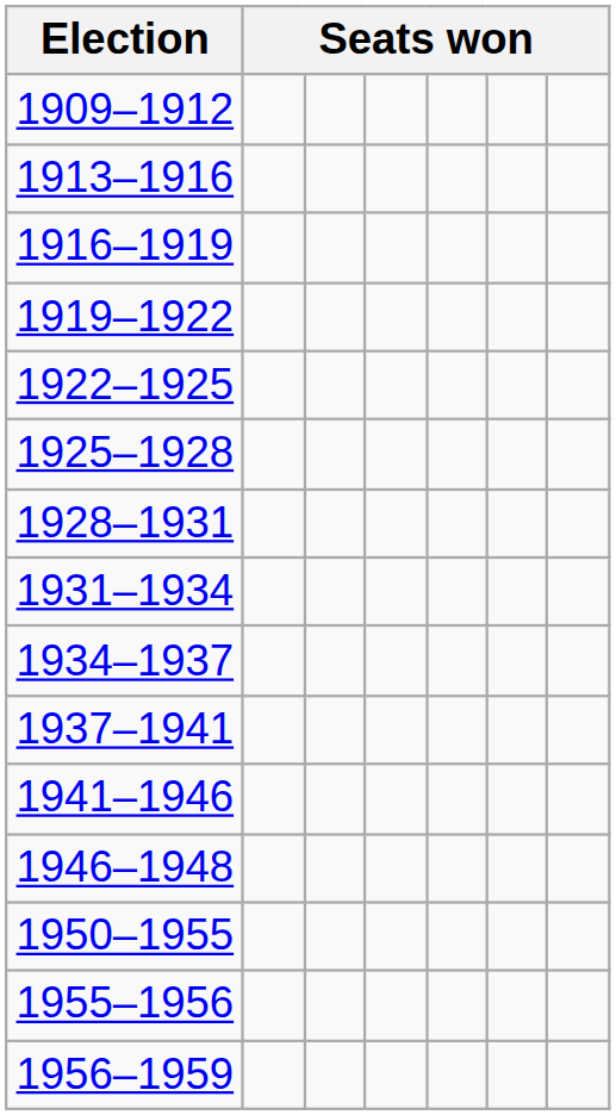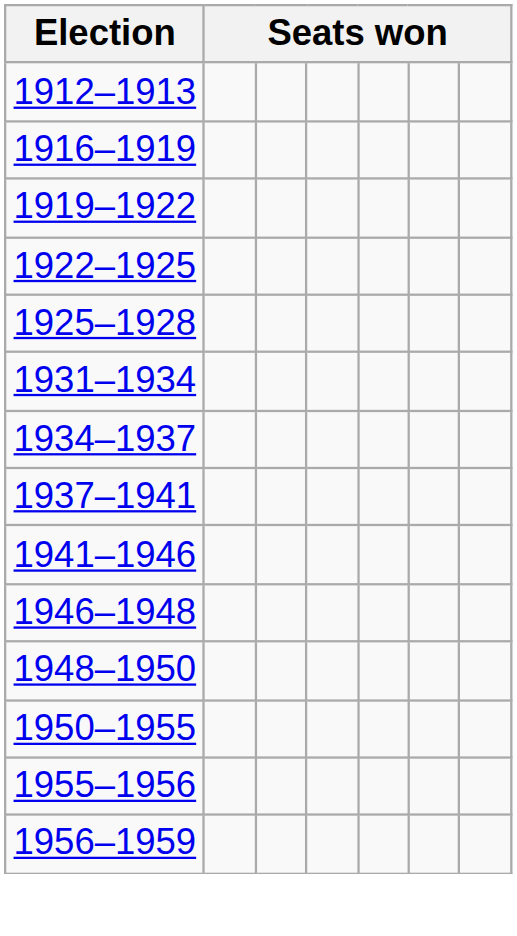- row: 1909–1912
+ row: 1912–1913
- row: 1913–1916
- row: 1928–1931
+ row: 1948–1950
